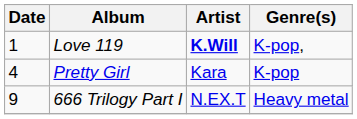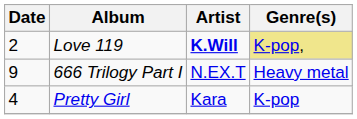Love 119 | Date: 1 -> 2
Love 119 | Genre(s): no background -> khaki background
rows swapped: Pretty Girl <-> 666 Trilogy Part I
